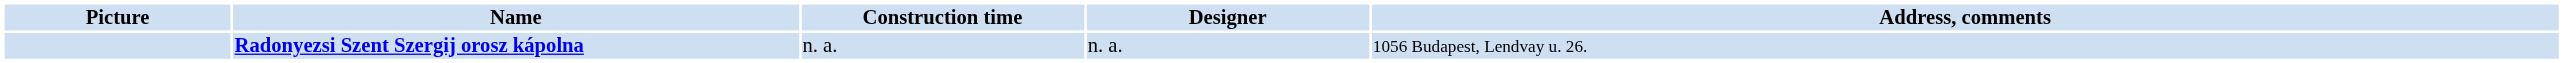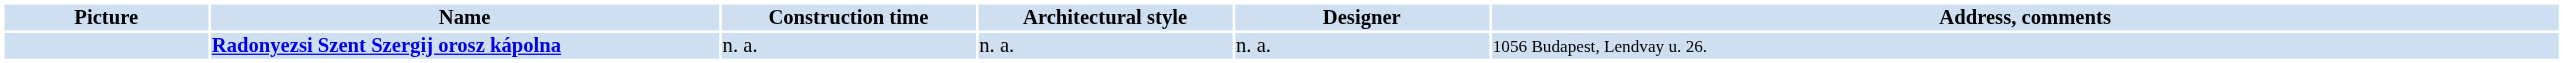+ column: Architectural style | n. a.
